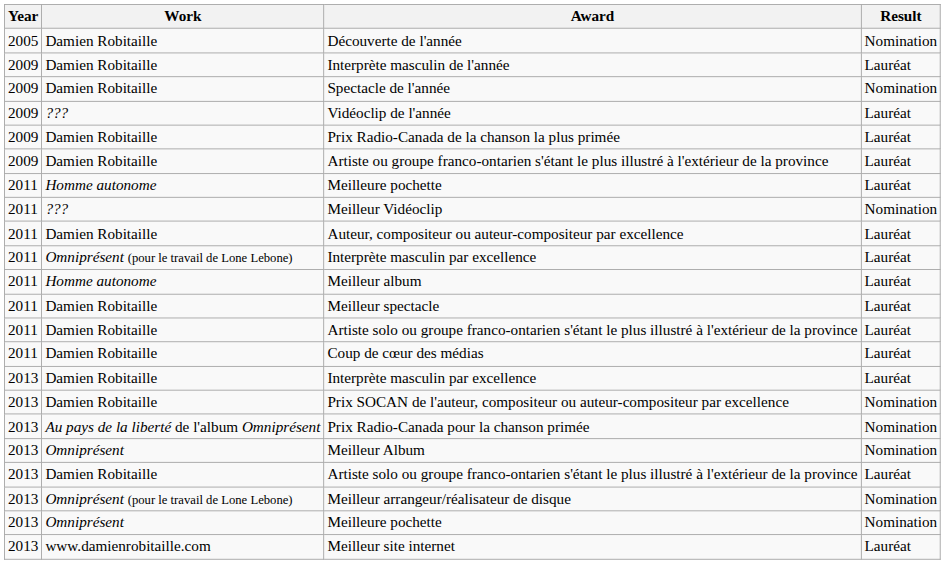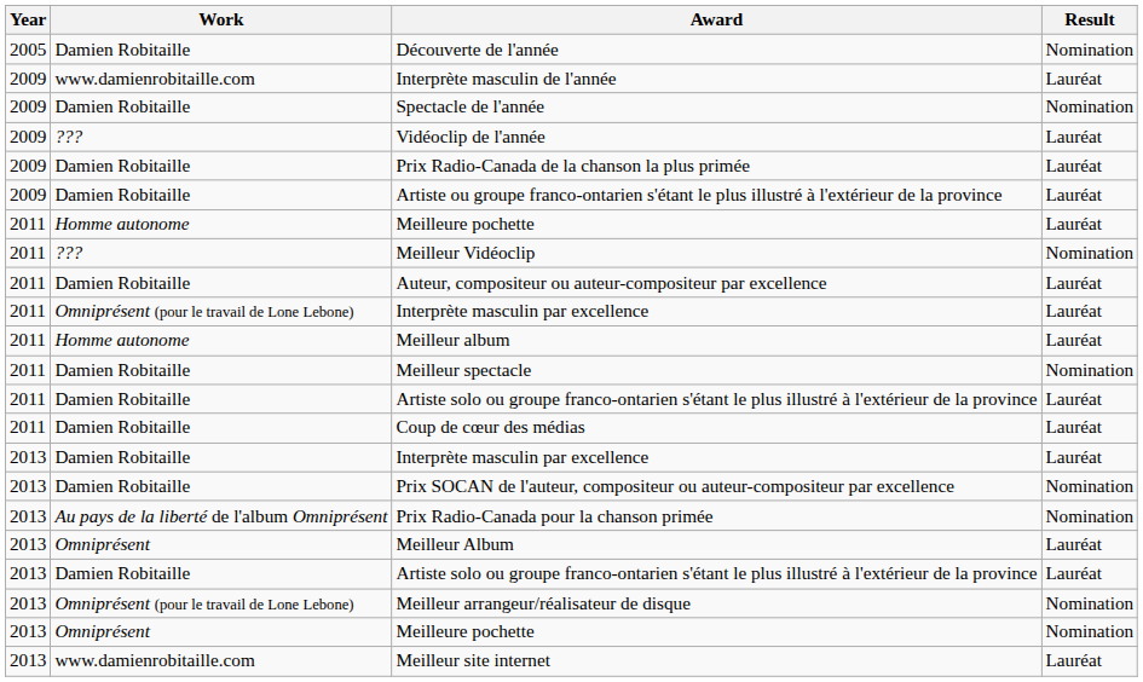Interprète masculin de l'année | Work: Damien Robitaille -> www.damienrobitaille.com
Meilleur spectacle | Result: Lauréat -> Nomination
Meilleur Album | Result: Nomination -> Lauréat
